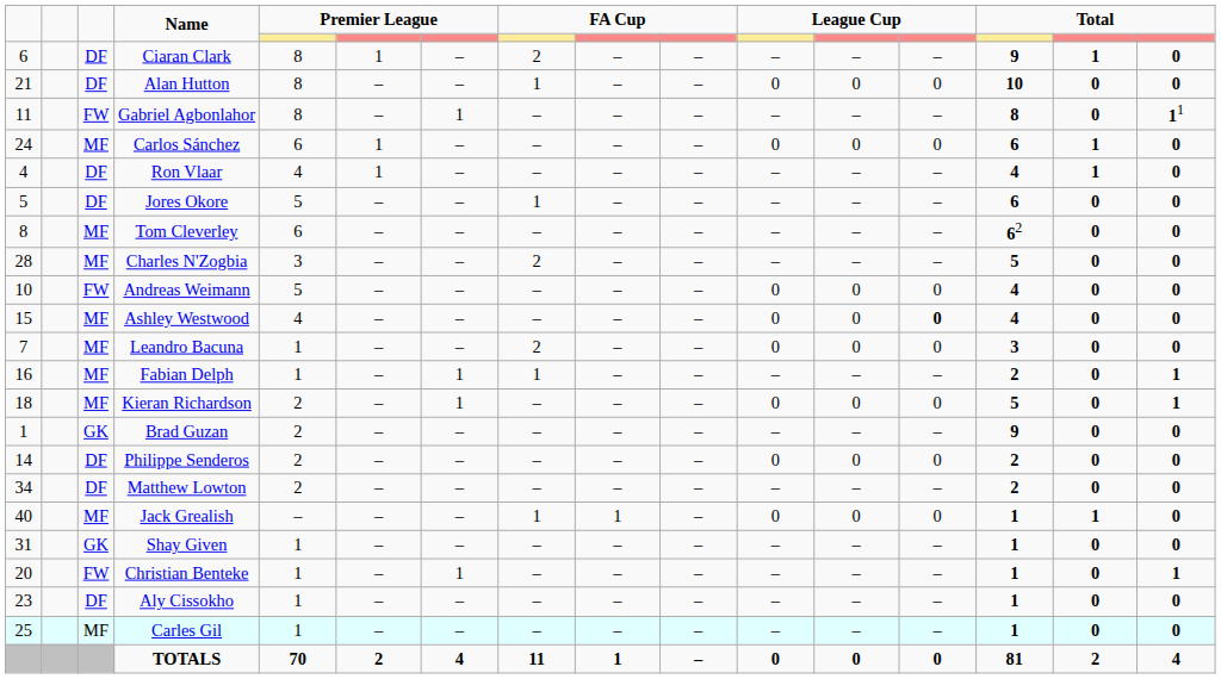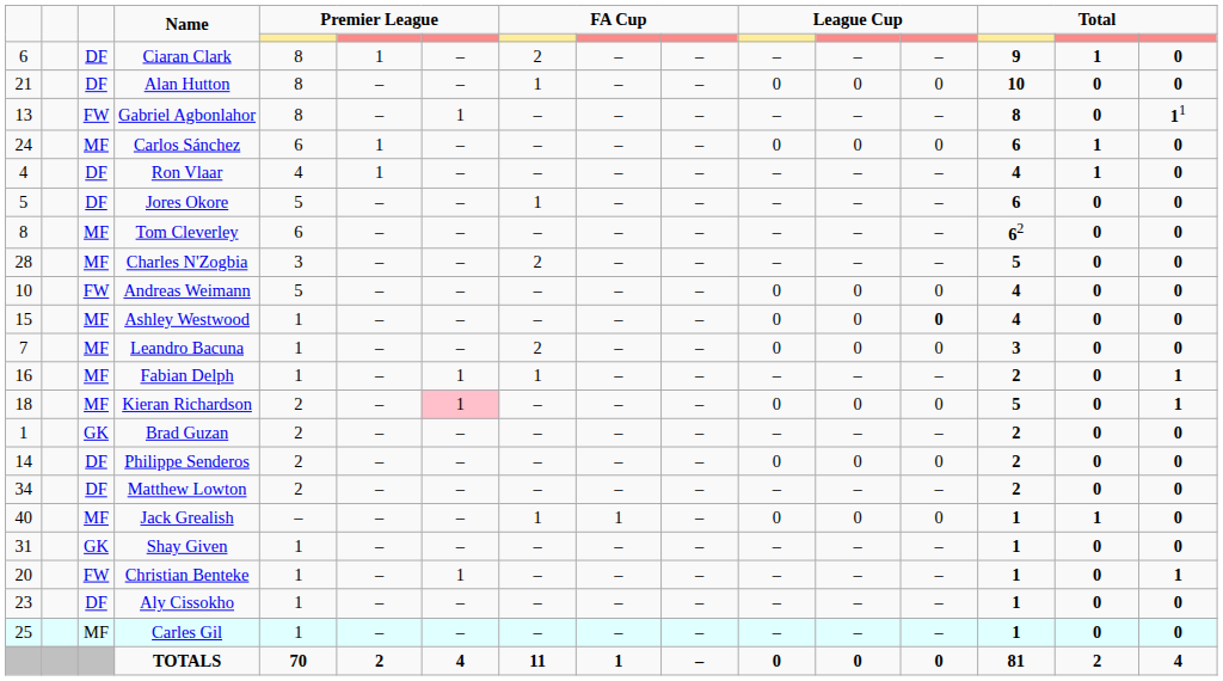Gabriel Agbonlahor | column 1: 11 -> 13
Ashley Westwood | column 5: 4 -> 1
Kieran Richardson | column 7: no background -> pink background
Brad Guzan | column 14: 9 -> 2
